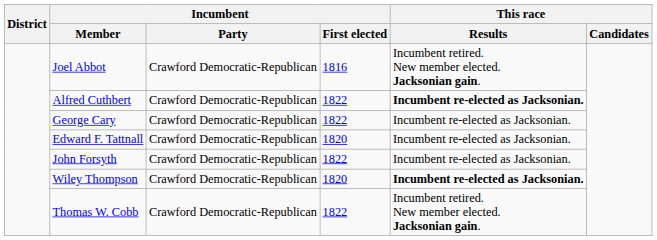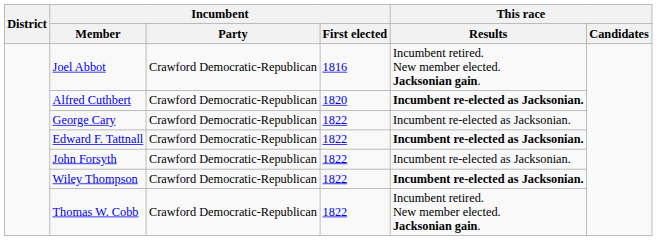Alfred Cuthbert | Incumbent / First elected: 1822 -> 1820
Edward F. Tattnall | Incumbent / First elected: 1820 -> 1822
Edward F. Tattnall | This race / Results: normal -> bold
Wiley Thompson | Incumbent / First elected: 1820 -> 1822
